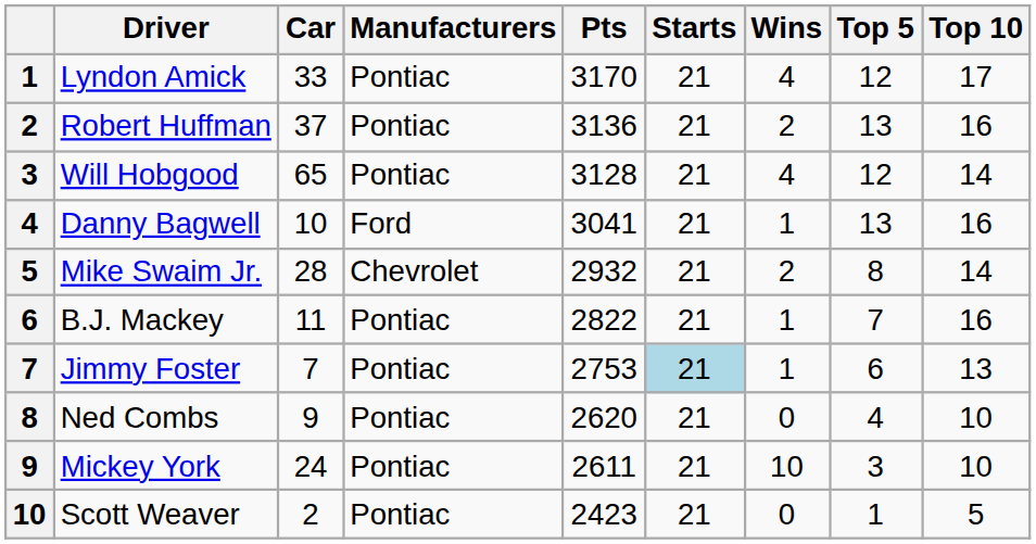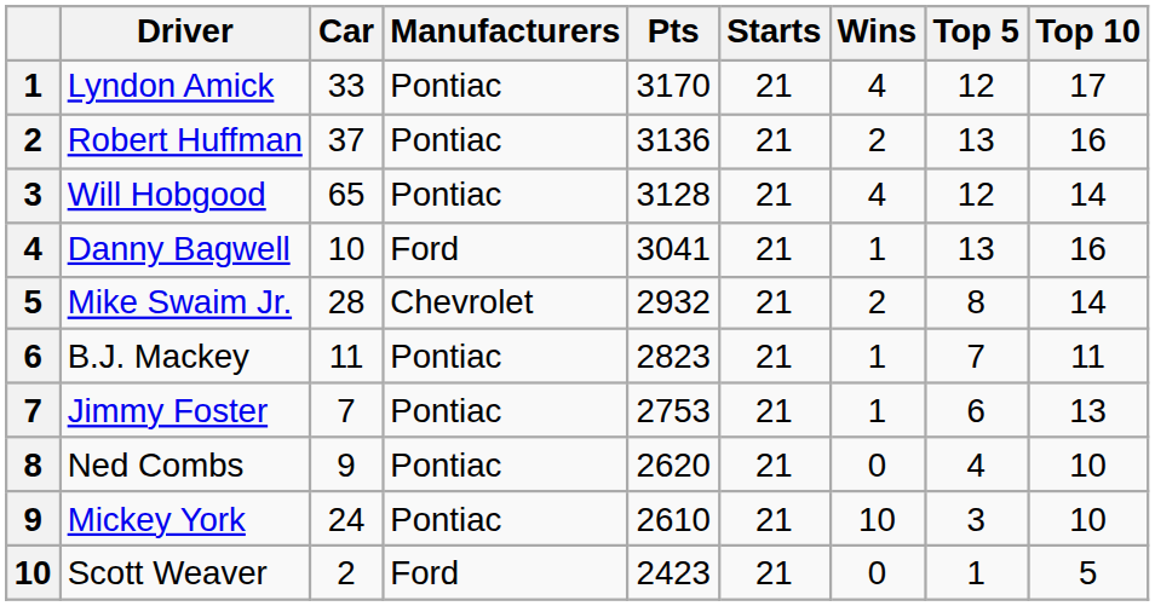B.J. Mackey | Pts: 2822 -> 2823
B.J. Mackey | Top 10: 16 -> 11
Jimmy Foster | Starts: lightblue background -> no background
Mickey York | Pts: 2611 -> 2610
Scott Weaver | Manufacturers: Pontiac -> Ford
